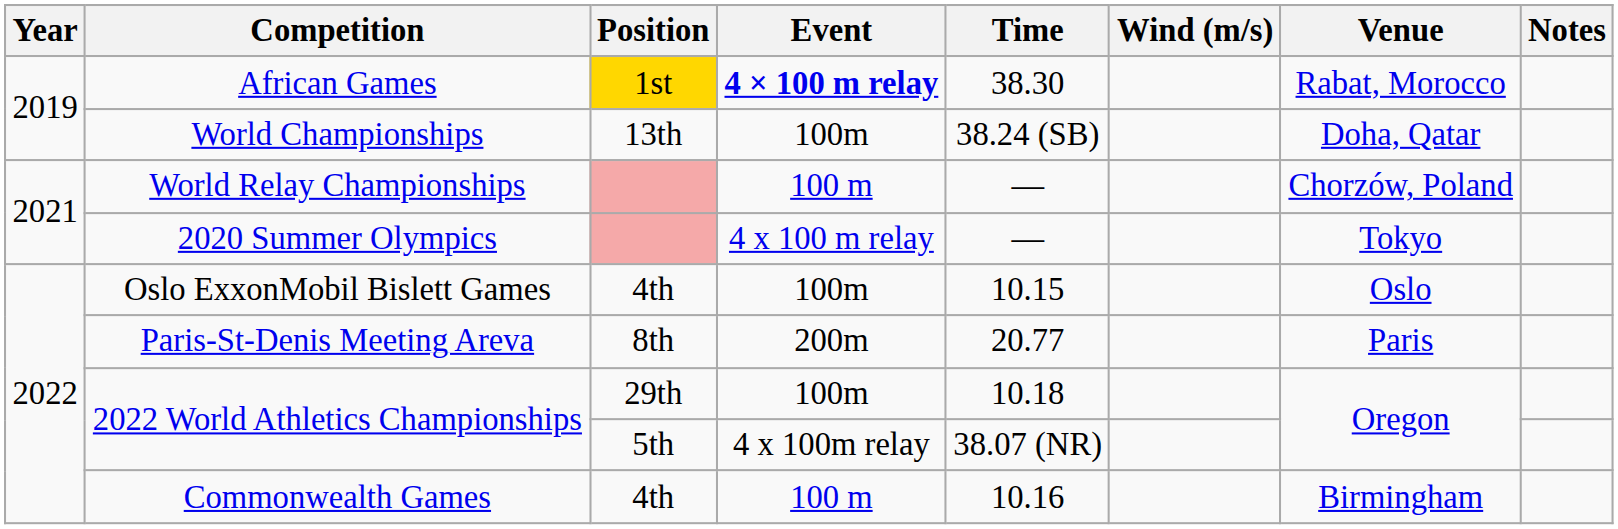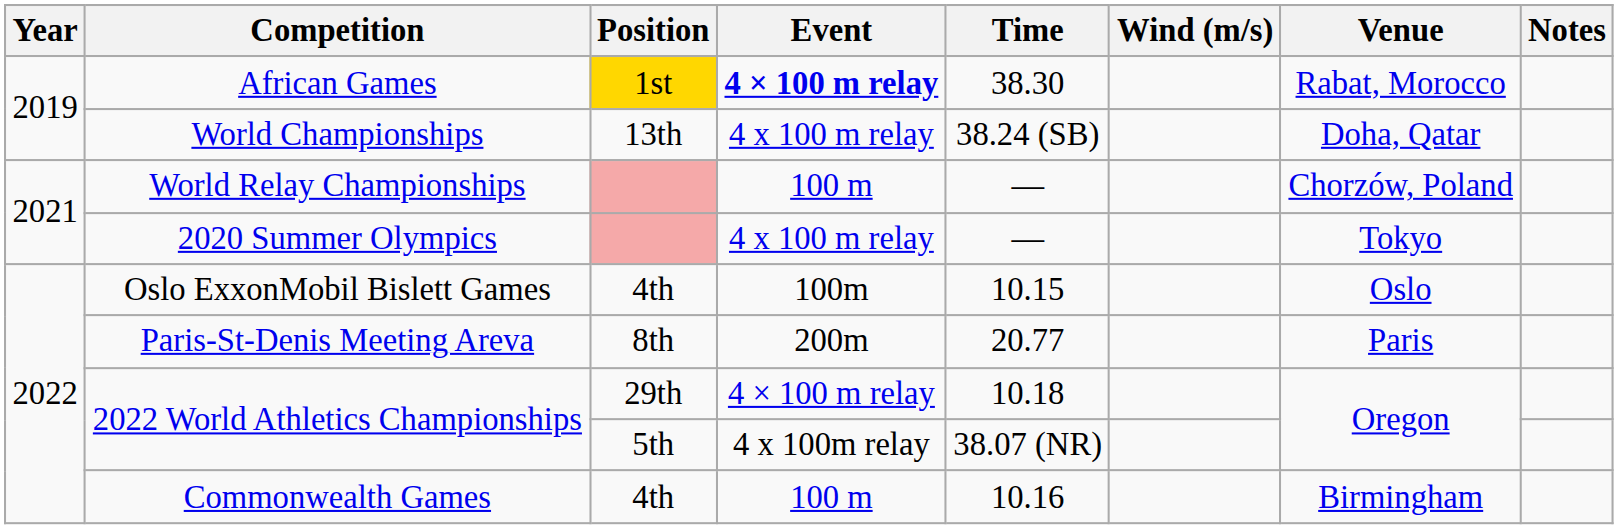World Championships | Event: 100m -> 4 x 100 m relay
2022 World Athletics Championships / 29th | Event: 100m -> 4 × 100 m relay
